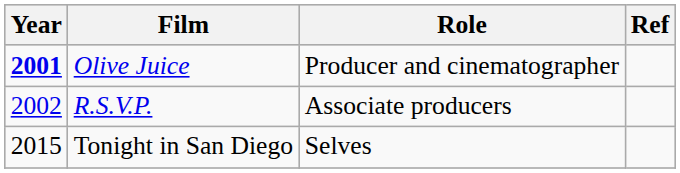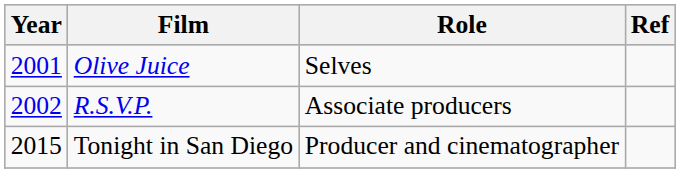Olive Juice | Year: bold -> normal
Olive Juice | Role: Producer and cinematographer -> Selves
Tonight in San Diego | Role: Selves -> Producer and cinematographer
